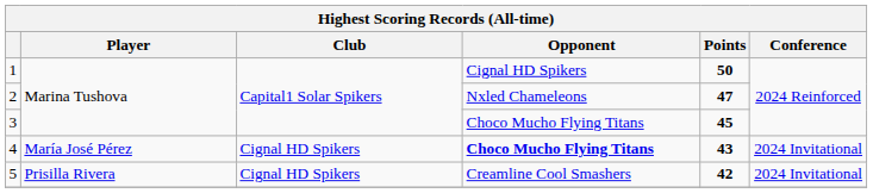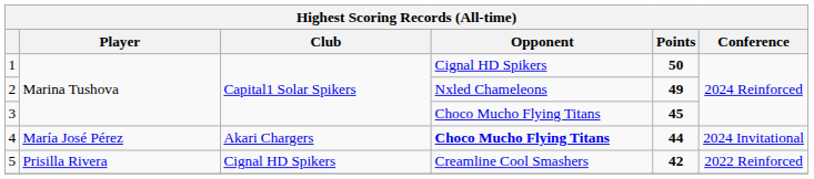2 | Points: 47 -> 49
4 | Club: Cignal HD Spikers -> Akari Chargers
4 | Points: 43 -> 44
5 | Conference: 2024 Invitational -> 2022 Reinforced
